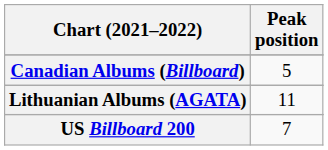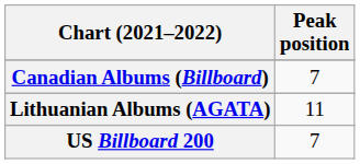Canadian Albums (Billboard) | Peak position: 5 -> 7
